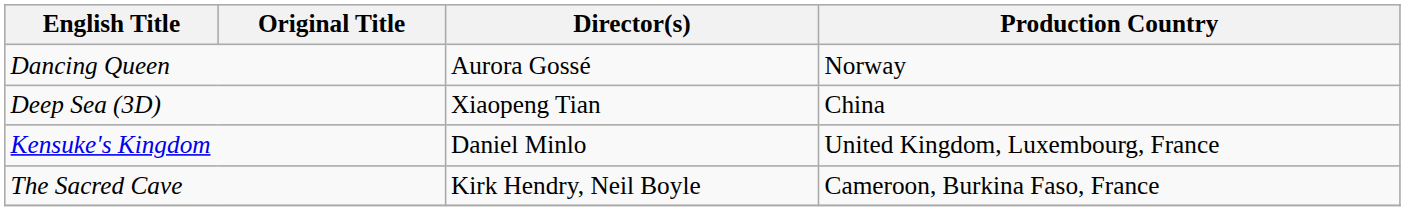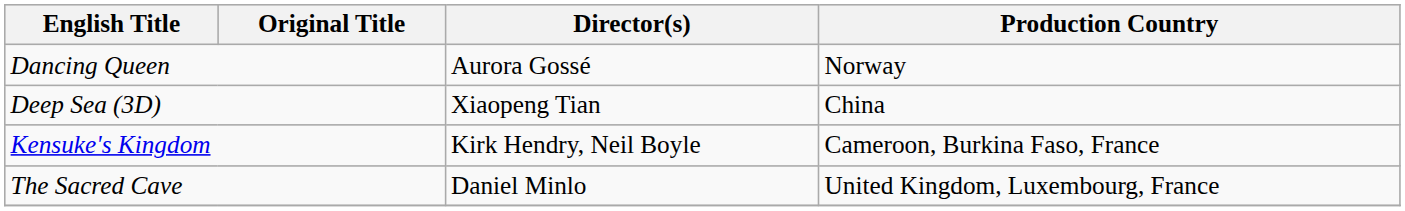Kensuke's Kingdom | Director(s): Daniel Minlo -> Kirk Hendry, Neil Boyle
Kensuke's Kingdom | Production Country: United Kingdom, Luxembourg, France -> Cameroon, Burkina Faso, France
The Sacred Cave | Director(s): Kirk Hendry, Neil Boyle -> Daniel Minlo
The Sacred Cave | Production Country: Cameroon, Burkina Faso, France -> United Kingdom, Luxembourg, France
